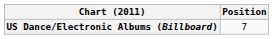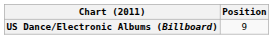US Dance/Electronic Albums (Billboard) | Position: 7 -> 9
